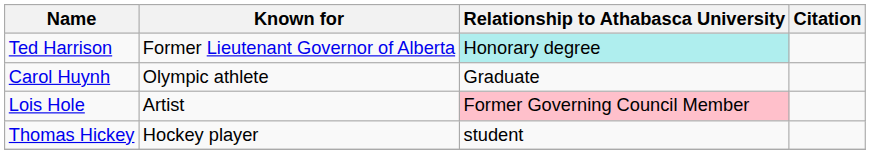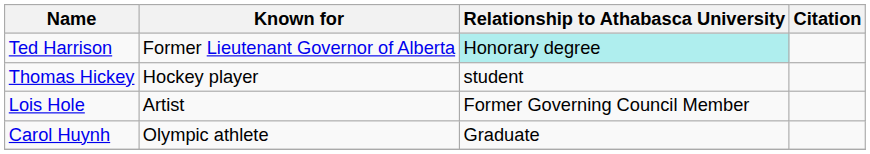rows swapped: Thomas Hickey <-> Carol Huynh
Lois Hole | Relationship to Athabasca University: pink background -> no background
